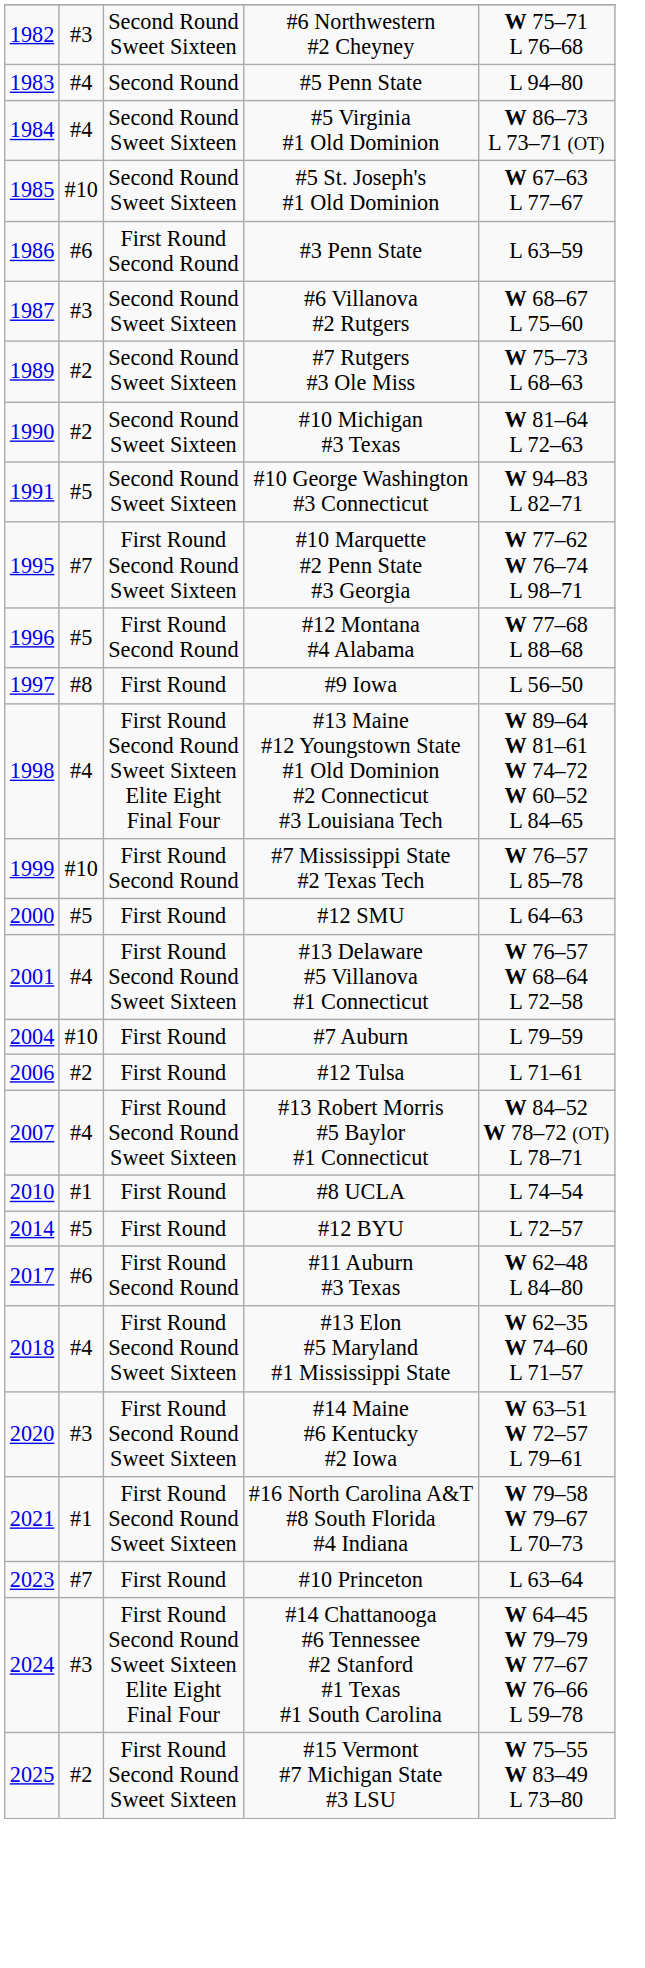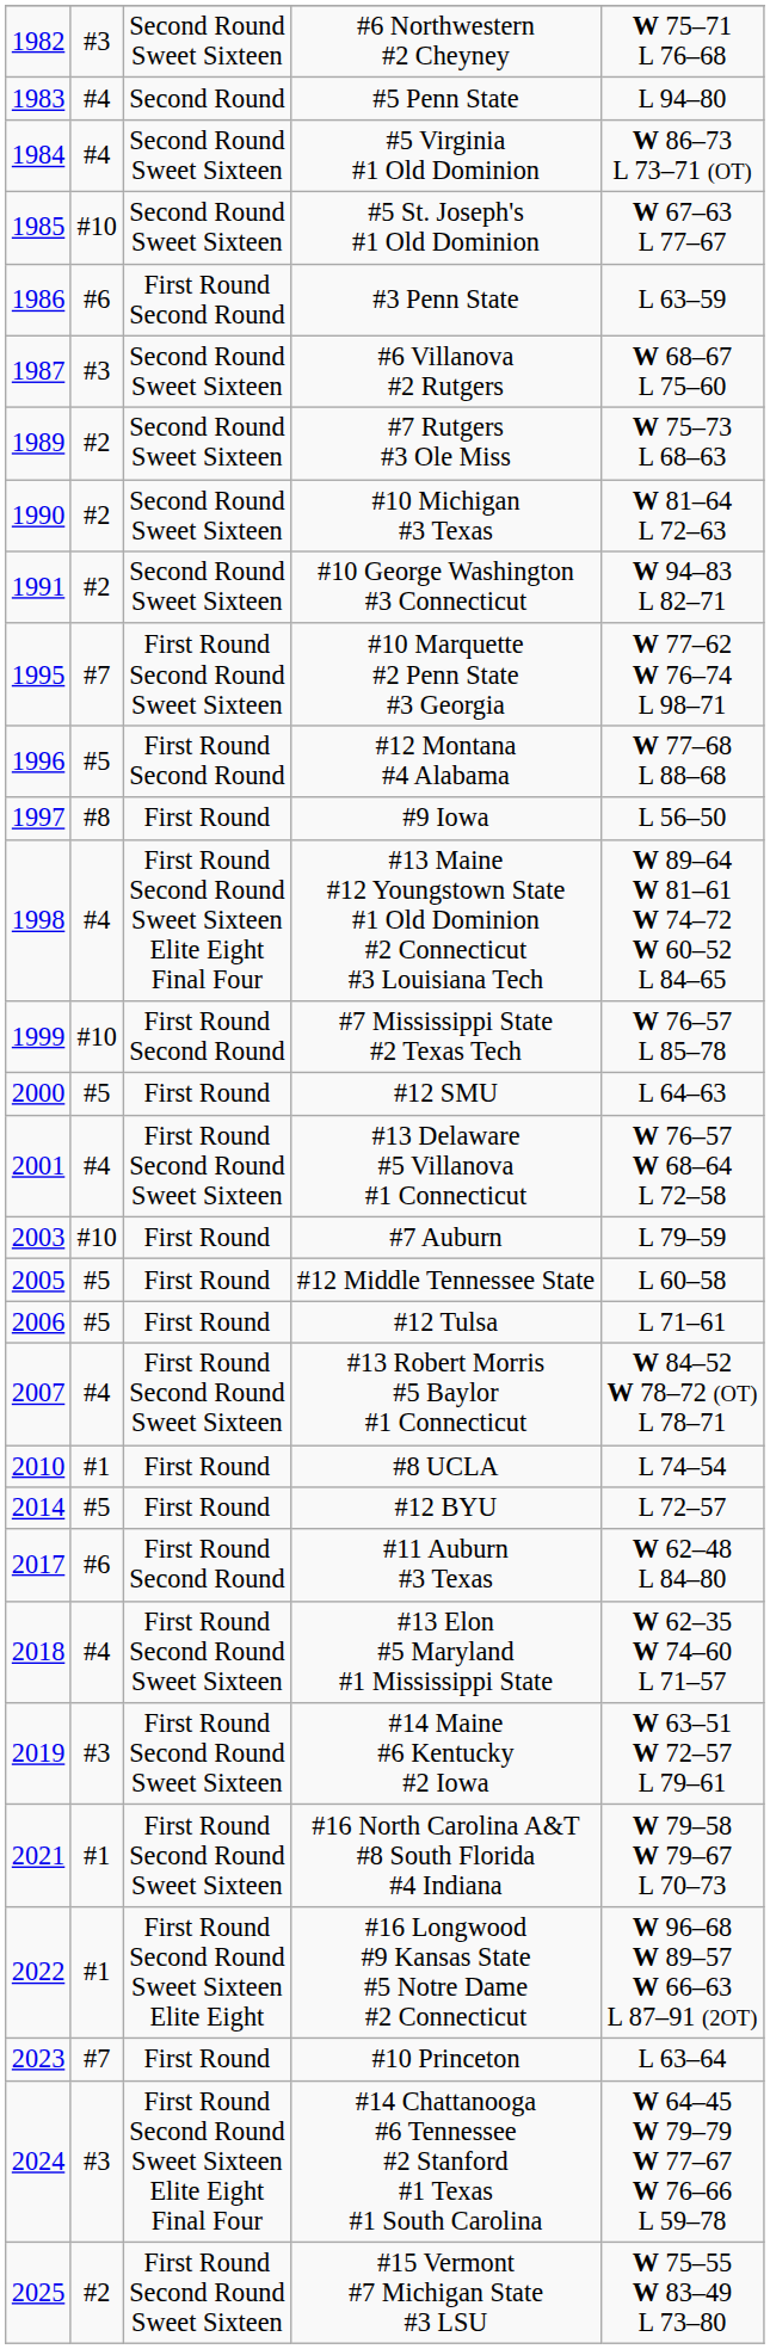#10 George Washington #3 Connecticut | column 2: #5 -> #2
#7 Auburn | column 1: 2004 -> 2003
+ row: 2005 | #5 | First Round | #12 Middle Tennessee State | L 60–58
#12 Tulsa | column 2: #2 -> #5
#14 Maine #6 Kentucky #2 Iowa | column 1: 2020 -> 2019
+ row: 2022 | #1 | First Round Second Round Sweet Sixteen Elite Eight | #16 Longwood #9 Kansas State #5 Notre Dame #2 Connecticut | W 96–68 W 89–57 W 66–63 L 87–91 (2OT)
